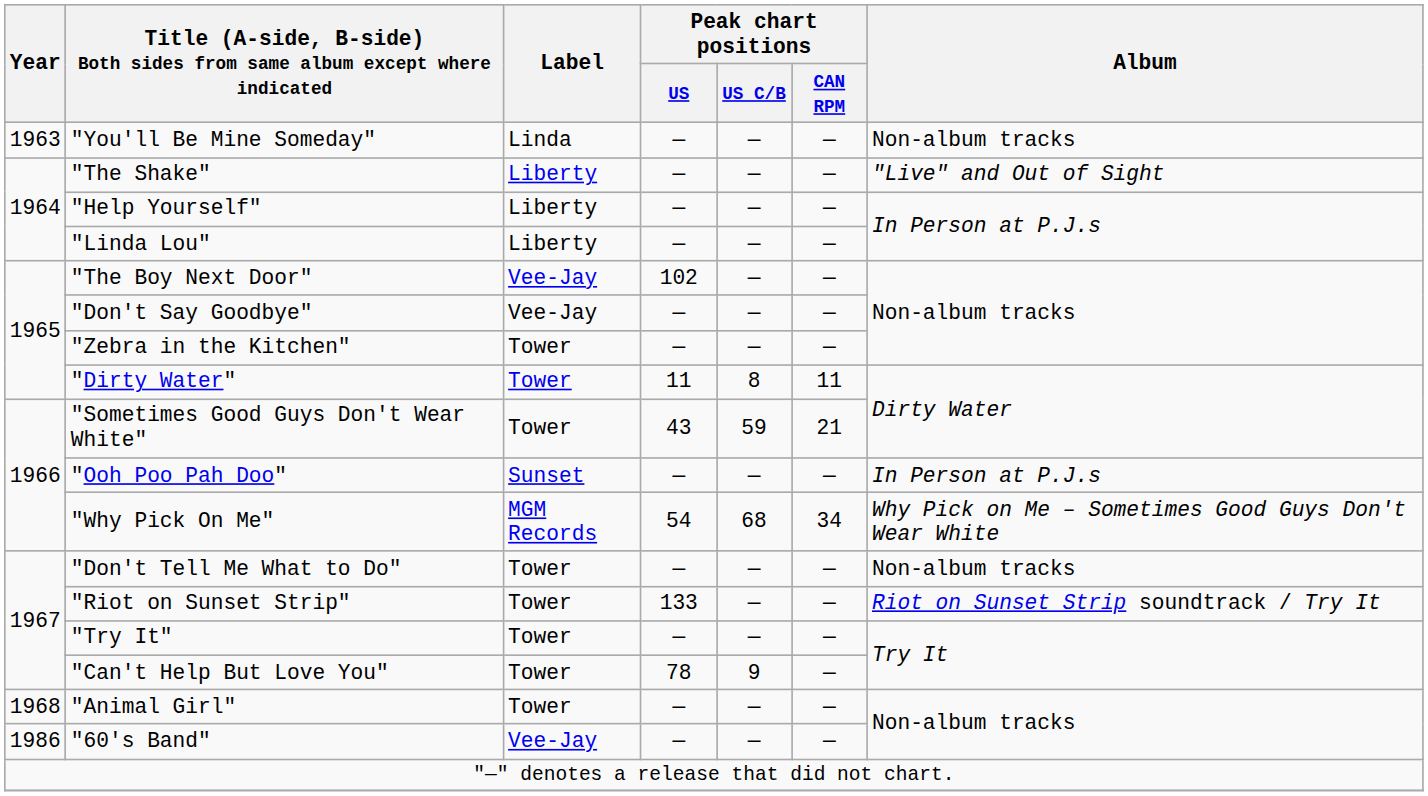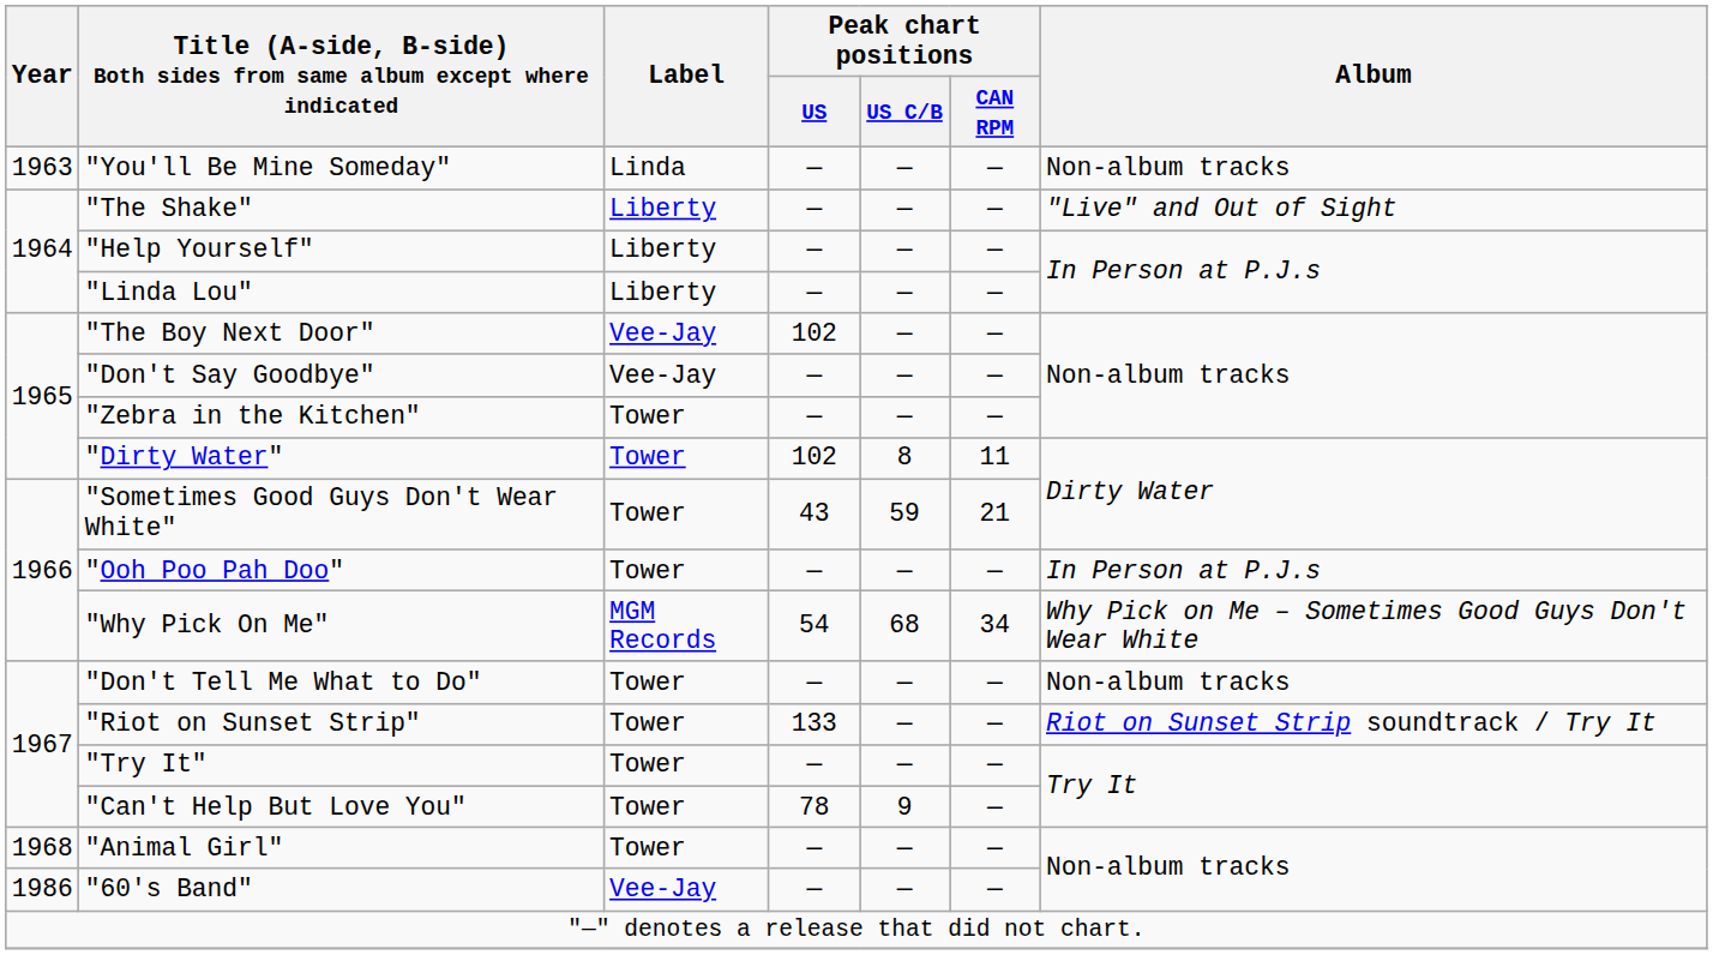"Dirty Water" | Peak chart positions / US: 11 -> 102
"Ooh Poo Pah Doo" | Label: Sunset -> Tower
